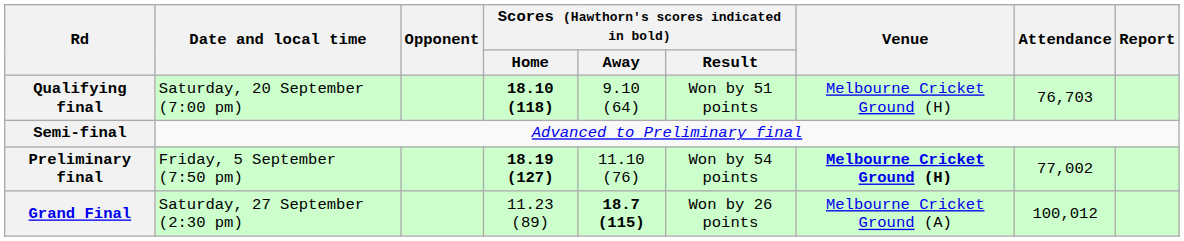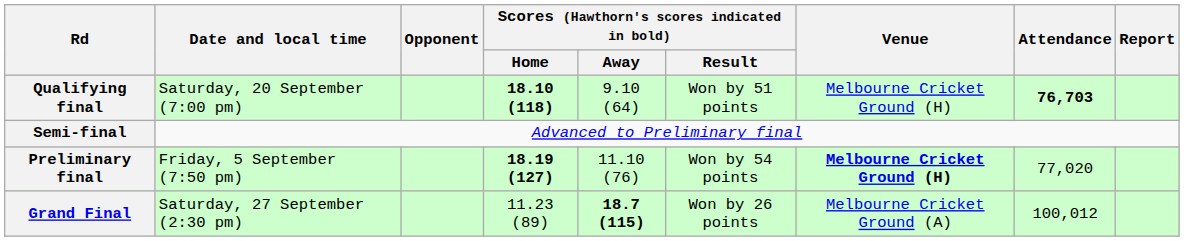Qualifying final | Attendance: normal -> bold
Preliminary final | Attendance: 77,002 -> 77,020
